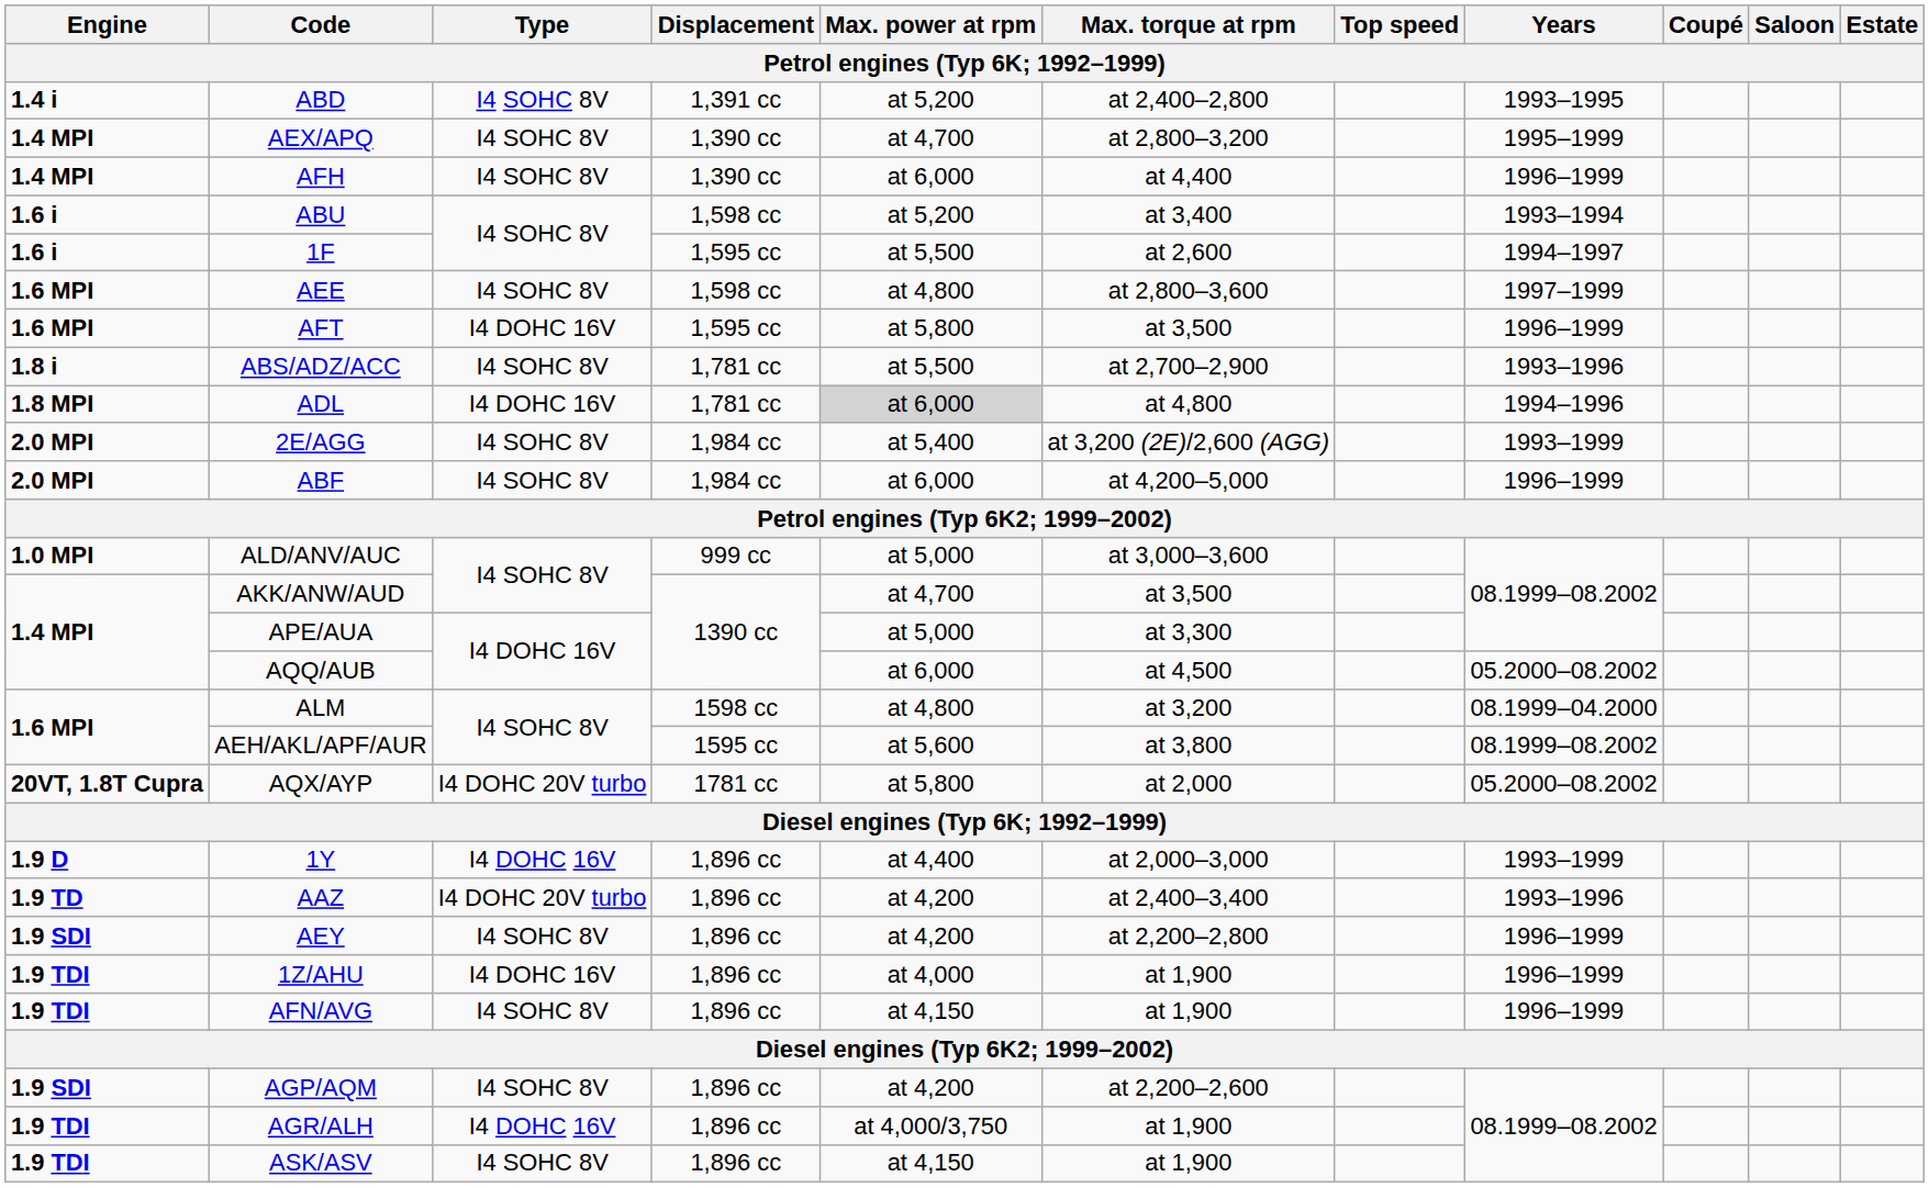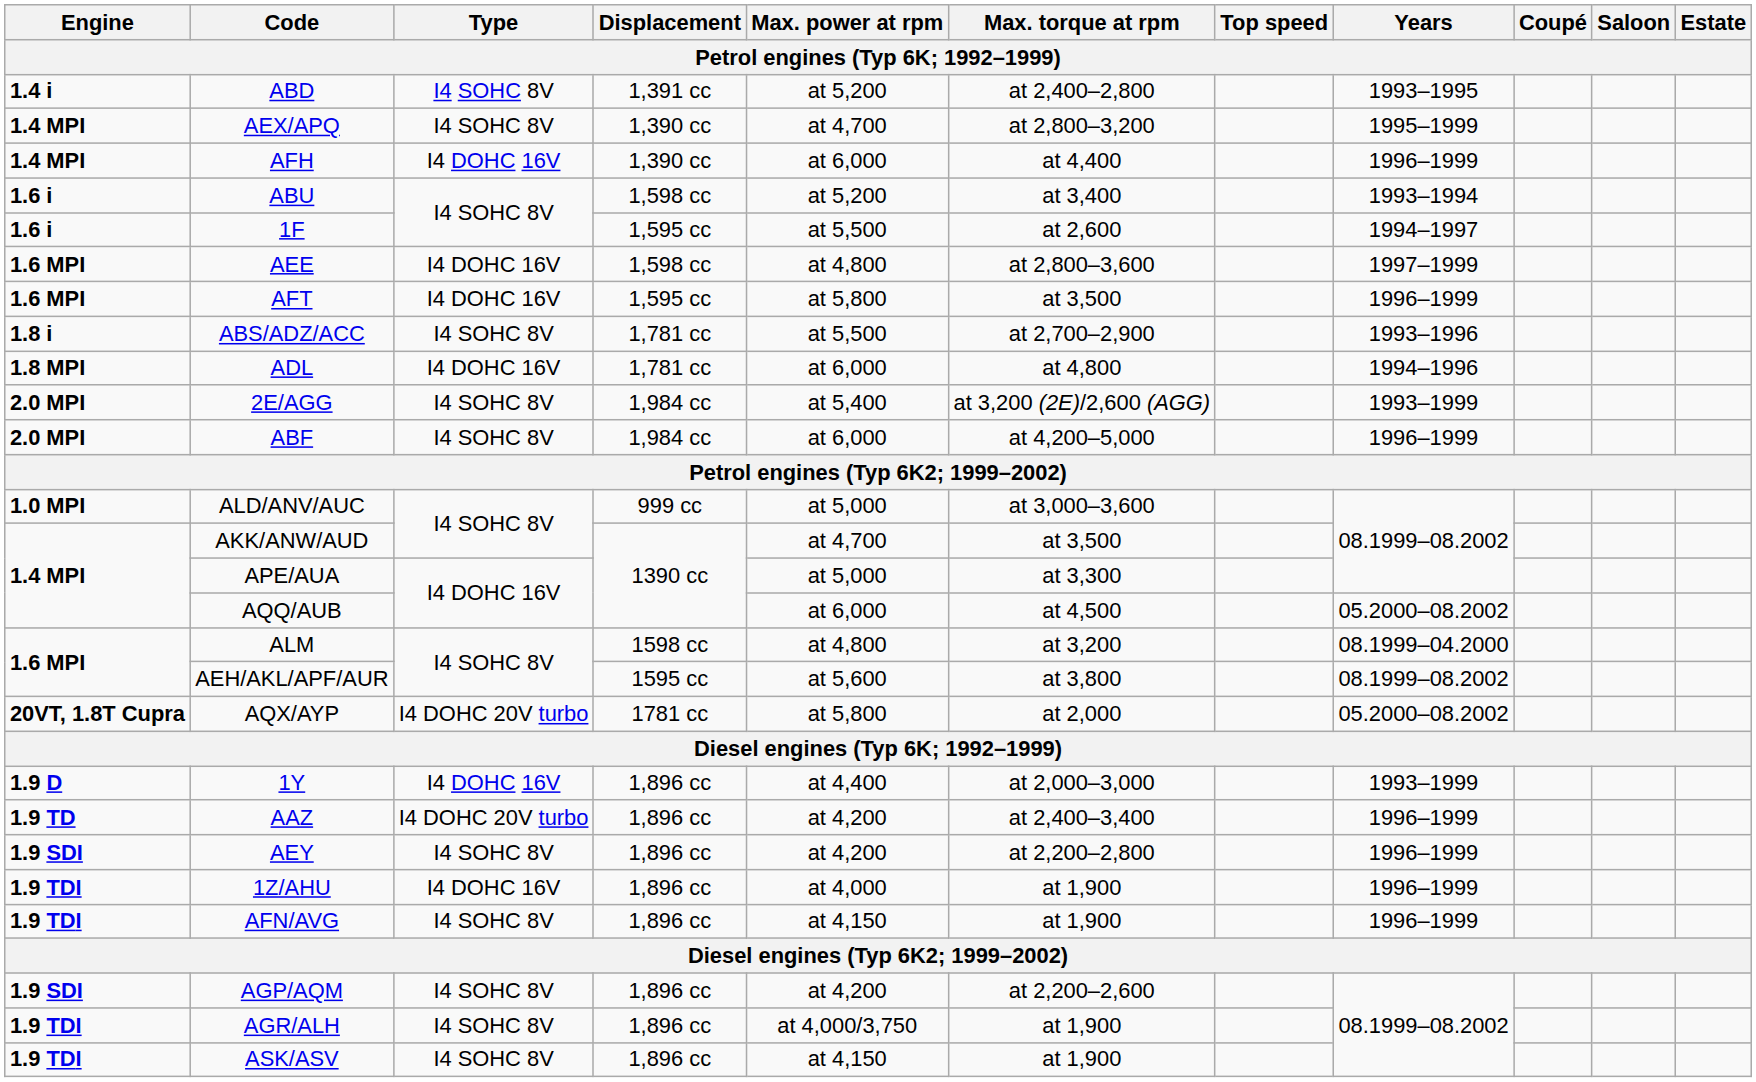AFH | Type: I4 SOHC 8V -> I4 DOHC 16V
AEE | Type: I4 SOHC 8V -> I4 DOHC 16V
ADL | Max. power at rpm: lightgrey background -> no background
AAZ | Years: 1993–1996 -> 1996–1999
AGR/ALH | Type: I4 DOHC 16V -> I4 SOHC 8V
